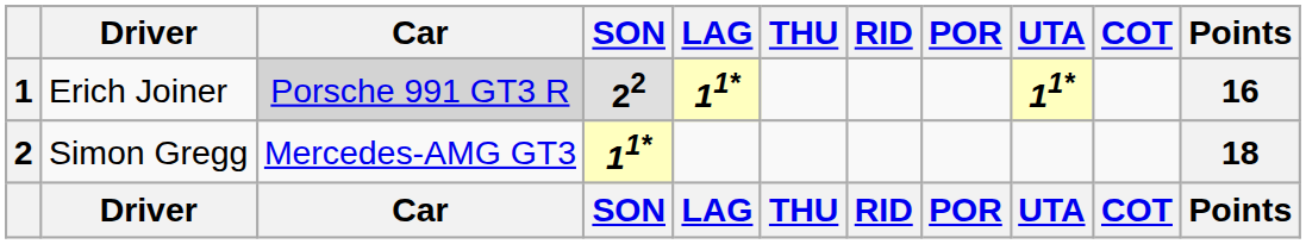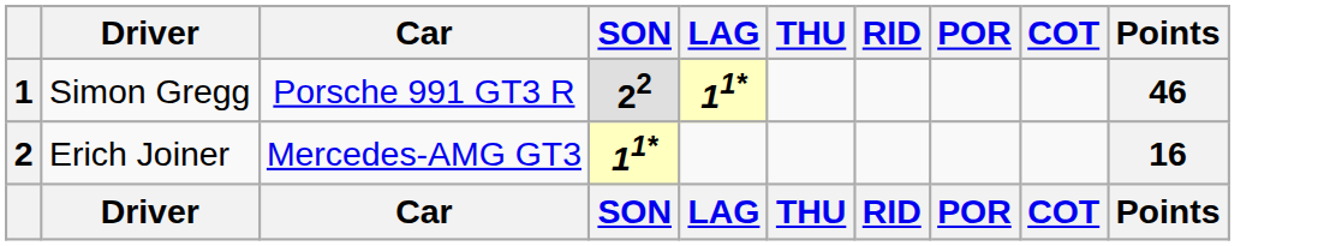- column: UTA | 11* | UTA
1 | Driver: Erich Joiner -> Simon Gregg
1 | Car: lightgrey background -> no background
1 | Points: 16 -> 46
2 | Driver: Simon Gregg -> Erich Joiner
2 | Points: 18 -> 16
